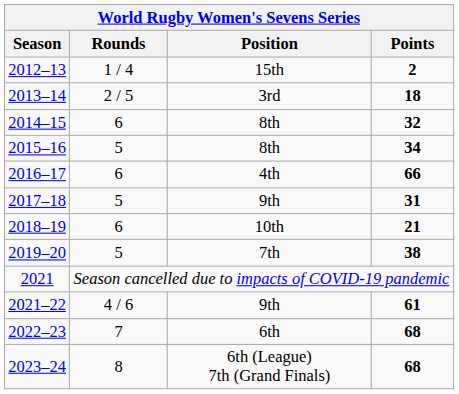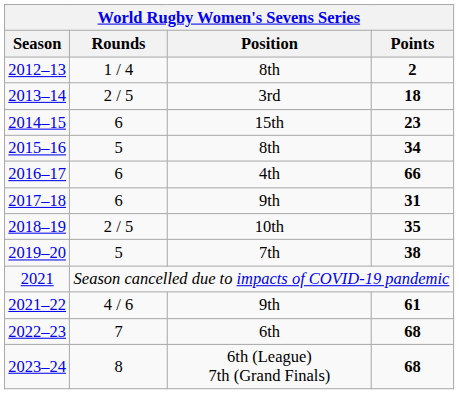2012–13 | Position: 15th -> 8th
2014–15 | Position: 8th -> 15th
2014–15 | Points: 32 -> 23
2017–18 | Rounds: 5 -> 6
2018–19 | Rounds: 6 -> 2 / 5
2018–19 | Points: 21 -> 35
